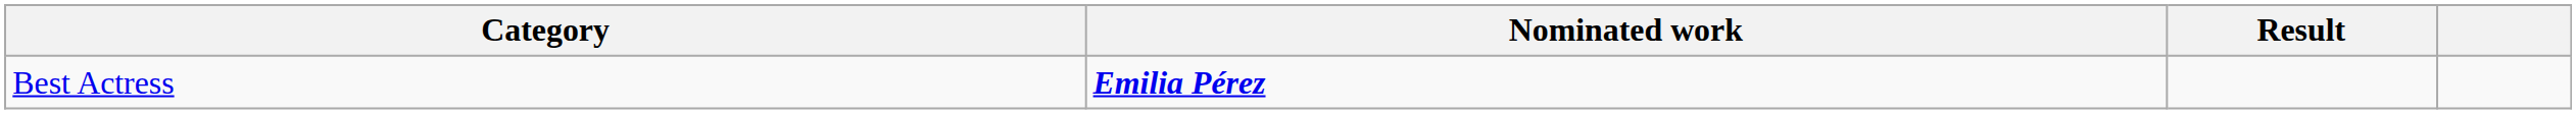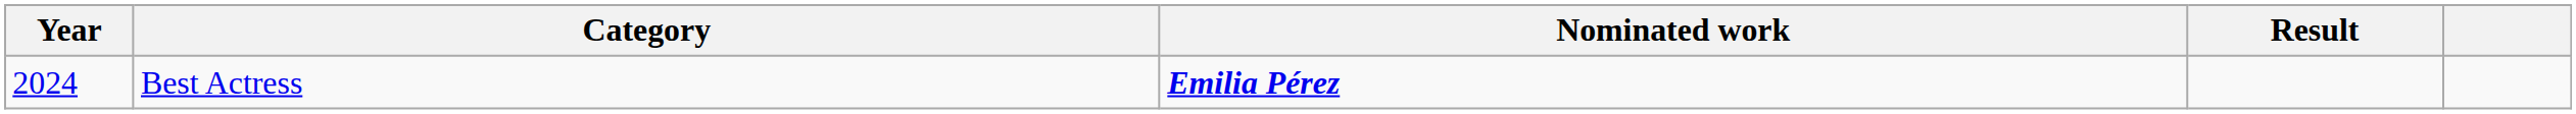+ column: Year | 2024
